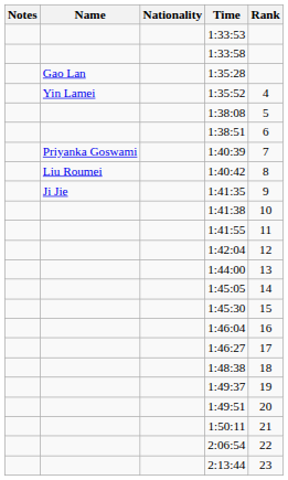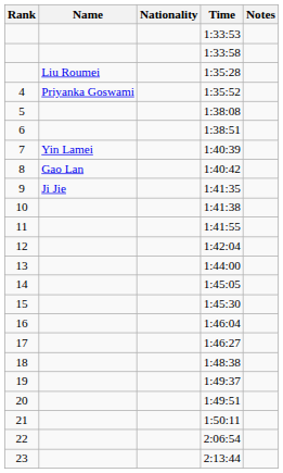columns swapped: Rank <-> Notes
1:35:28 | Name: Gao Lan -> Liu Roumei
1:35:52 | Name: Yin Lamei -> Priyanka Goswami
1:40:39 | Name: Priyanka Goswami -> Yin Lamei
1:40:42 | Name: Liu Roumei -> Gao Lan
